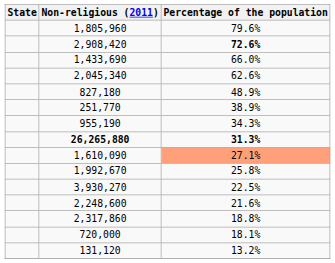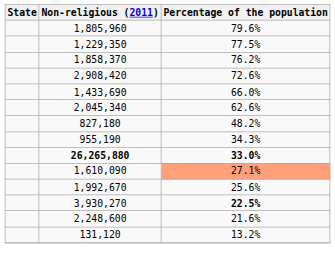+ row: 1,229,350 | 77.5%
+ row: 1,858,370 | 76.2%
2,908,420 | Percentage of the population: bold -> normal
827,180 | Percentage of the population: 48.9% -> 48.2%
- row: 251,770 | 38.9%
26,265,880 | Percentage of the population: 31.3% -> 33.0%
1,992,670 | Percentage of the population: 25.8% -> 25.6%
3,930,270 | Percentage of the population: normal -> bold
- row: 2,317,860 | 18.8%
- row: 720,000 | 18.1%
